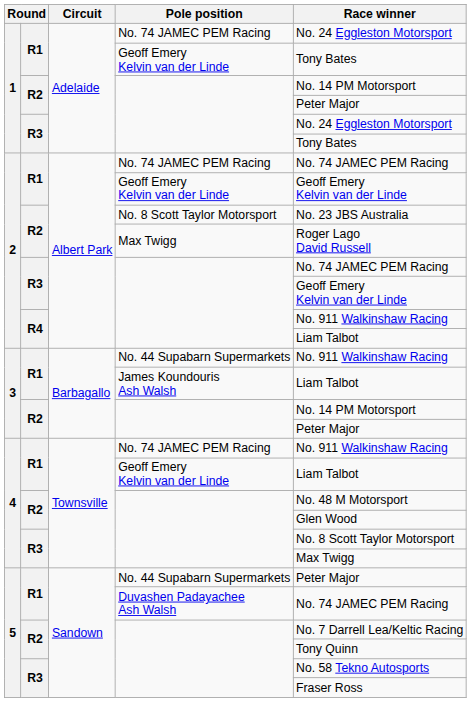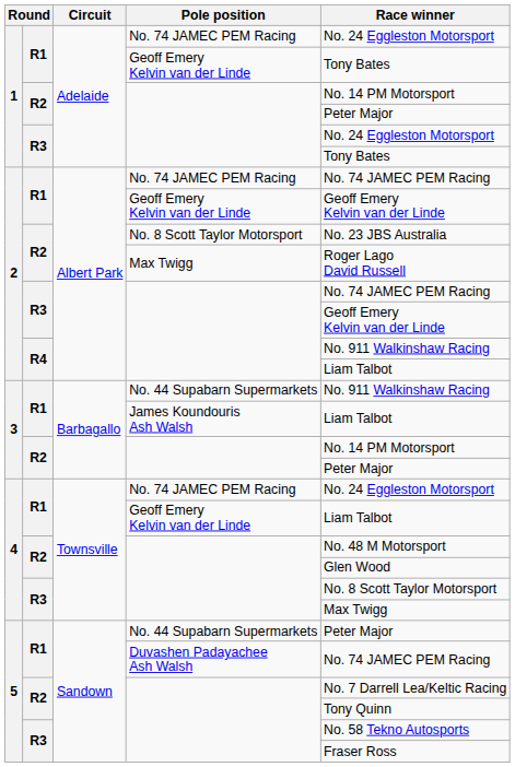4 / No. 74 JAMEC PEM Racing | Race winner: No. 911 Walkinshaw Racing -> No. 24 Eggleston Motorsport
